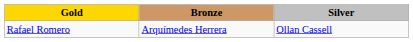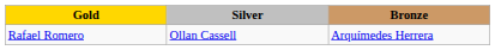columns swapped: Silver <-> Bronze
